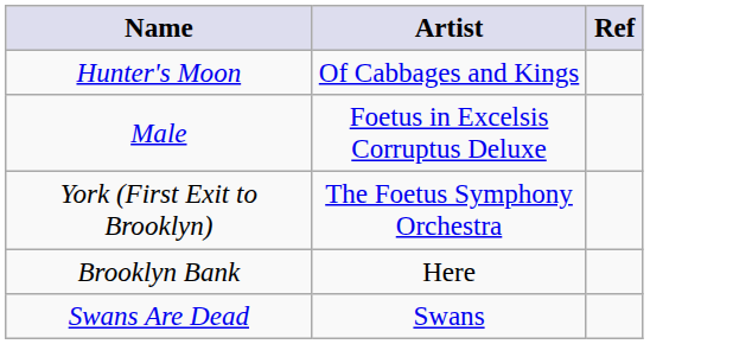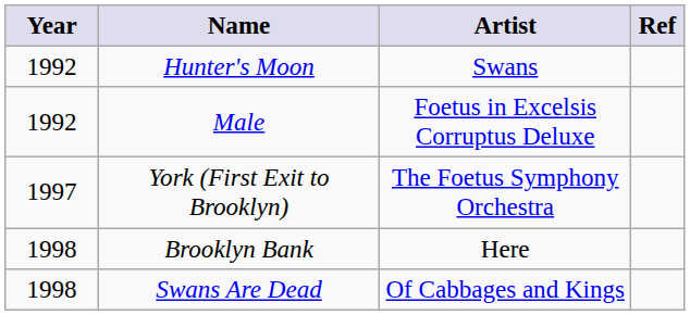+ column: Year | 1992 | 1992 | 1997 | 1998 | 1998
Hunter's Moon | Artist: Of Cabbages and Kings -> Swans
Swans Are Dead | Artist: Swans -> Of Cabbages and Kings
